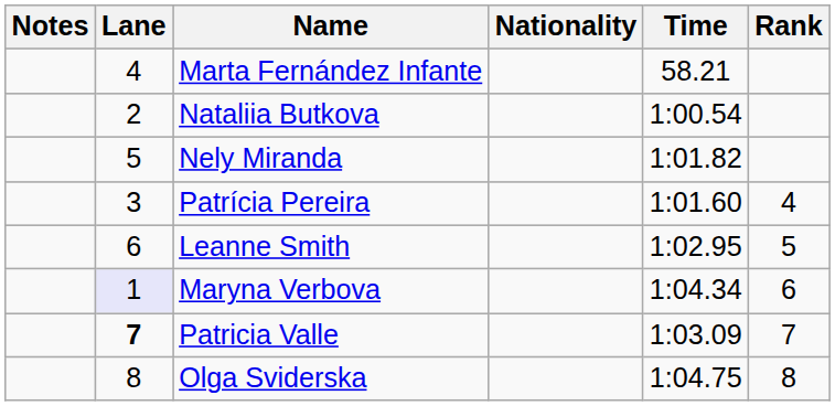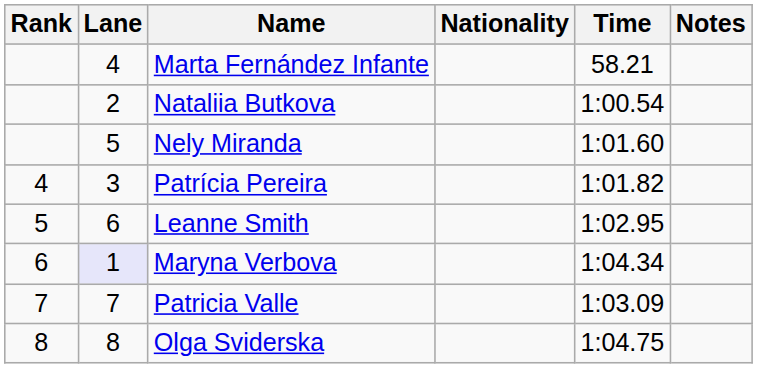columns swapped: Rank <-> Notes
Nely Miranda | Time: 1:01.82 -> 1:01.60
Patrícia Pereira | Time: 1:01.60 -> 1:01.82
Patricia Valle | Lane: bold -> normal
